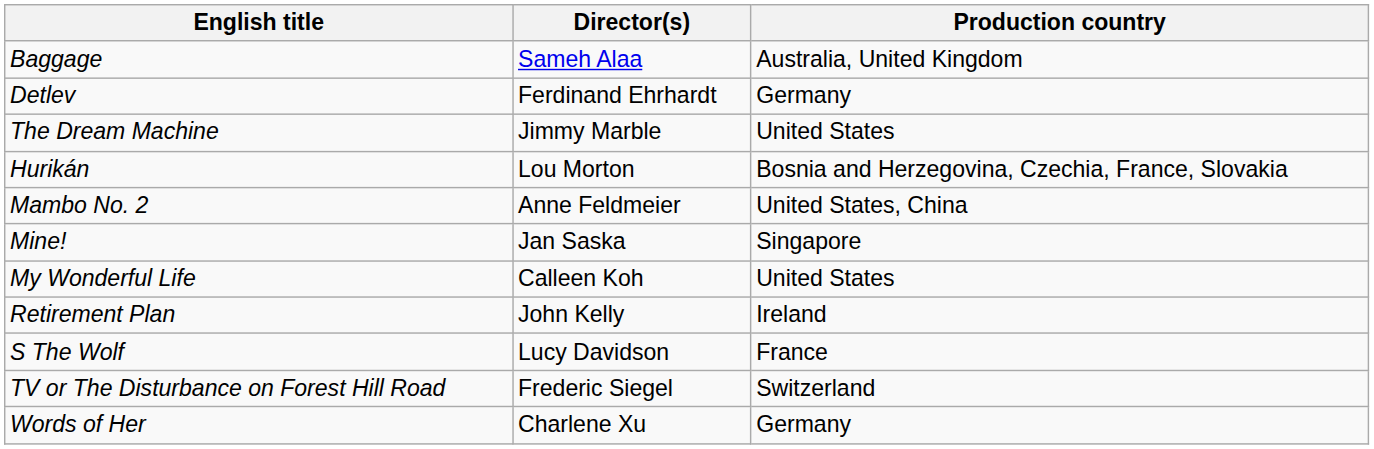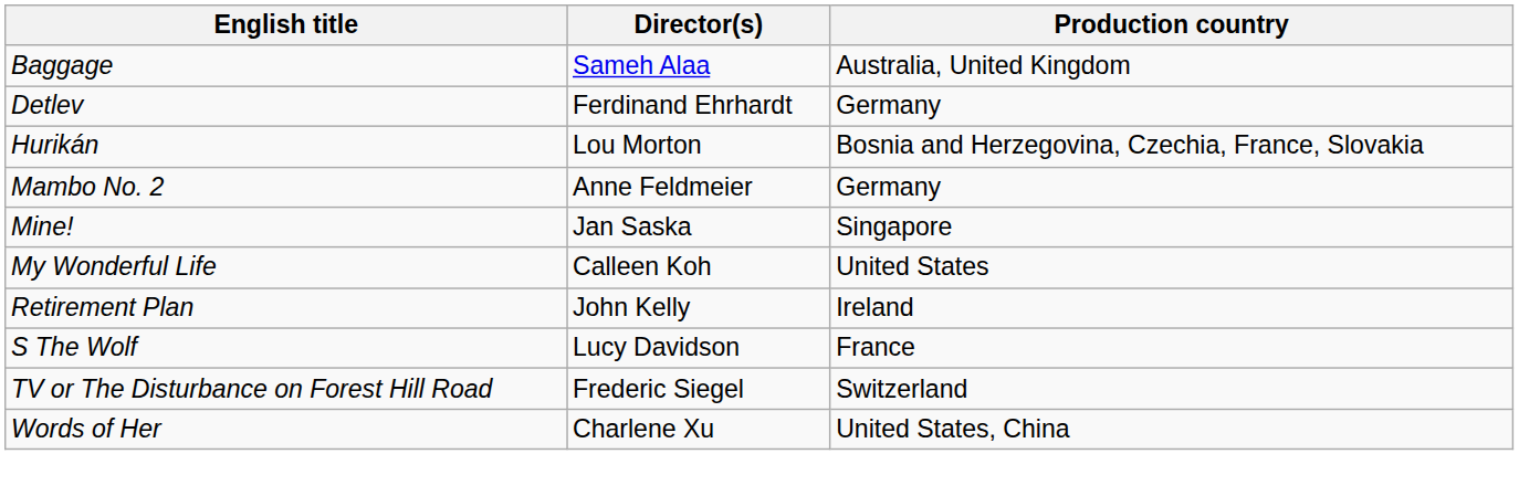- row: The Dream Machine | Jimmy Marble | United States
Mambo No. 2 | Production country: United States, China -> Germany
Words of Her | Production country: Germany -> United States, China
